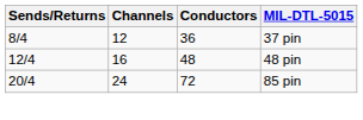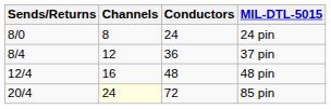+ row: 8/0 | 8 | 24 | 24 pin
85 pin | Channels: no background -> lightyellow background
